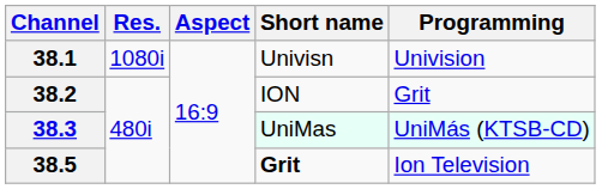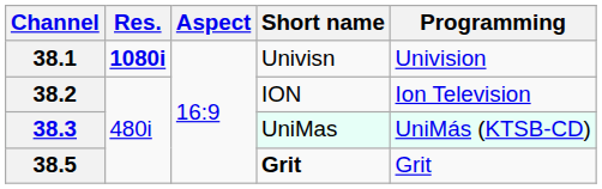38.1 | Res.: normal -> bold
38.2 | Programming: Grit -> Ion Television
38.5 | Programming: Ion Television -> Grit
